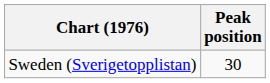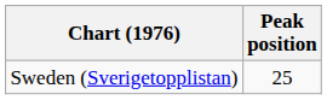Sweden (Sverigetopplistan) | Peak position: 30 -> 25
